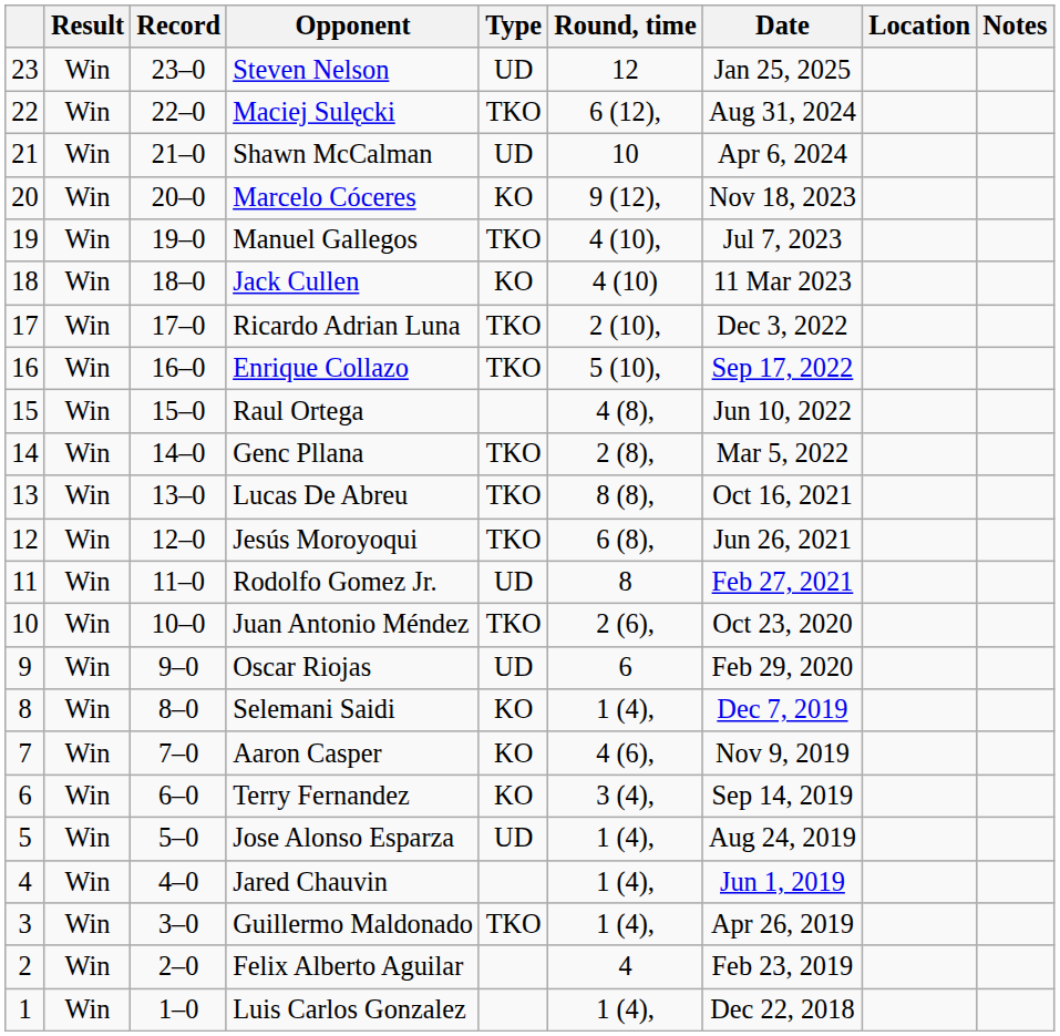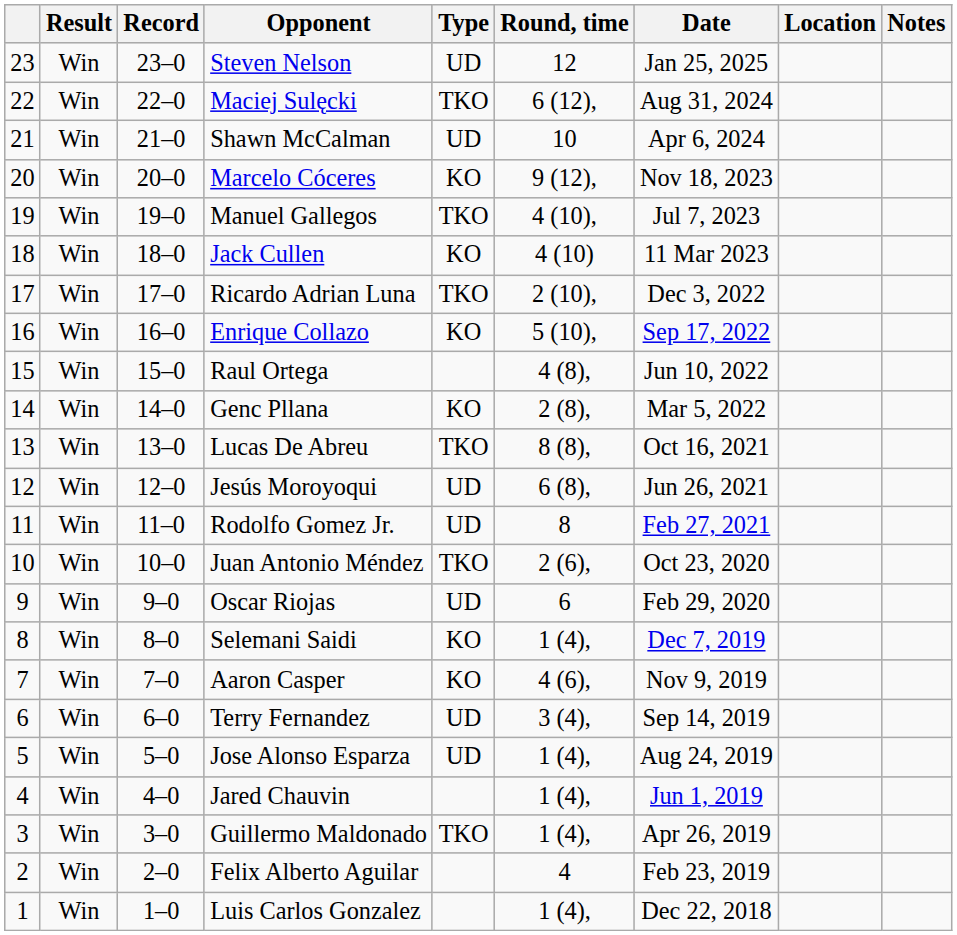Enrique Collazo | Type: TKO -> KO
Genc Pllana | Type: TKO -> KO
Jesús Moroyoqui | Type: TKO -> UD
Terry Fernandez | Type: KO -> UD
